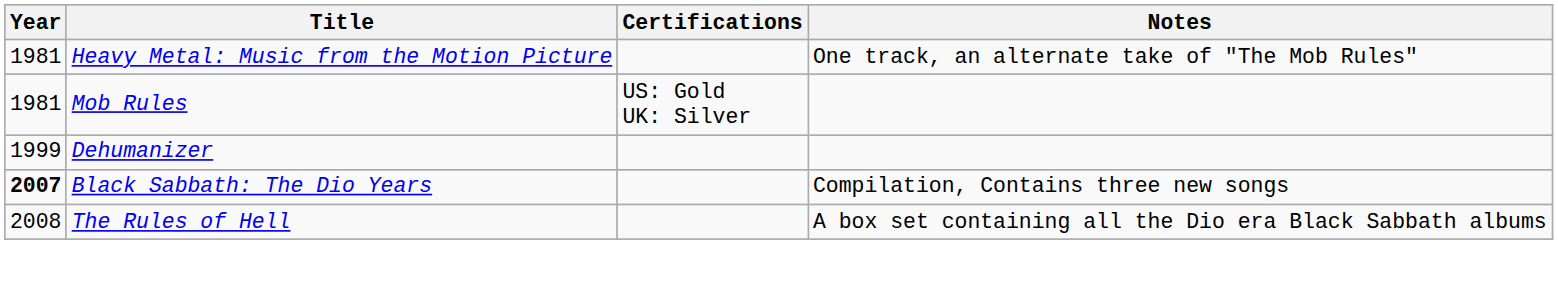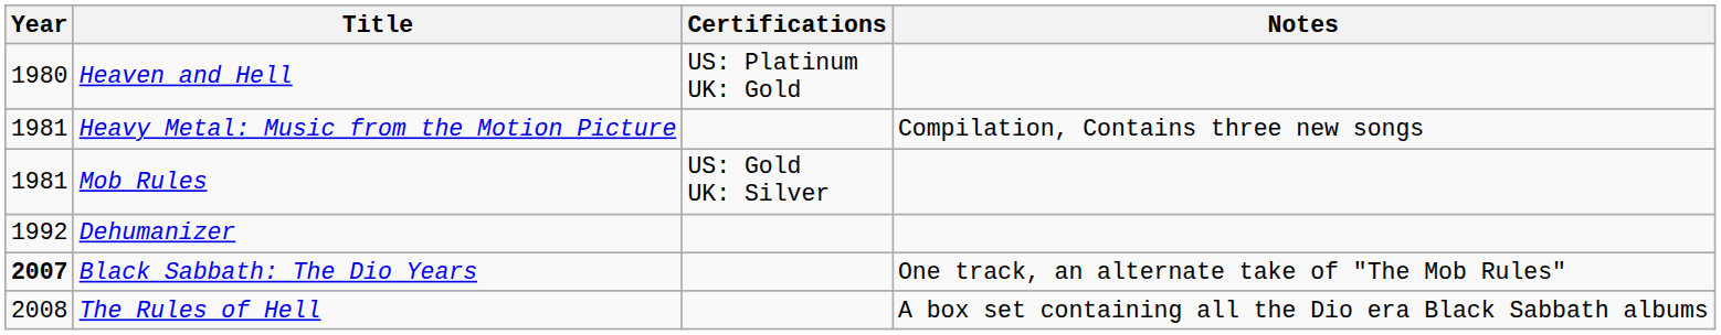+ row: 1980 | Heaven and Hell | US: Platinum UK: Gold
Heavy Metal: Music from the Motion Picture | Notes: One track, an alternate take of "The Mob Rules" -> Compilation, Contains three new songs
Dehumanizer | Year: 1999 -> 1992
Black Sabbath: The Dio Years | Notes: Compilation, Contains three new songs -> One track, an alternate take of "The Mob Rules"
